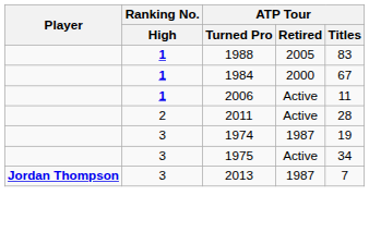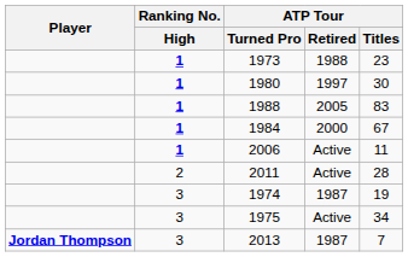+ row: 1 | 1973 | 1988 | 23
+ row: 1 | 1980 | 1997 | 30
